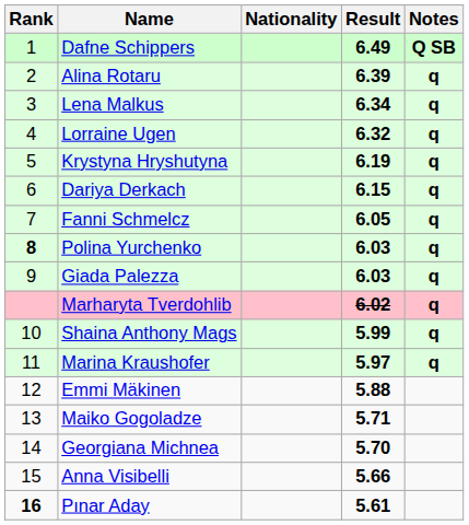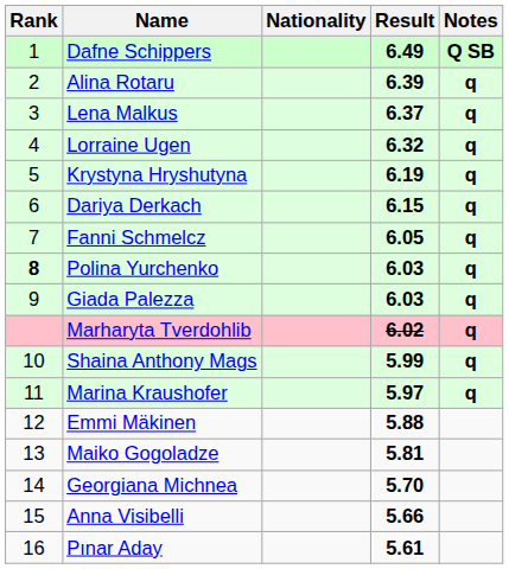Lena Malkus | Result: 6.34 -> 6.37
Maiko Gogoladze | Result: 5.71 -> 5.81
Pınar Aday | Rank: bold -> normal
